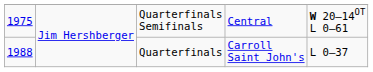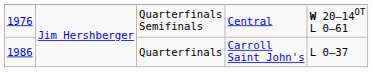Quarterfinals Semifinals | column 1: 1975 -> 1976
Quarterfinals | column 1: 1988 -> 1986
